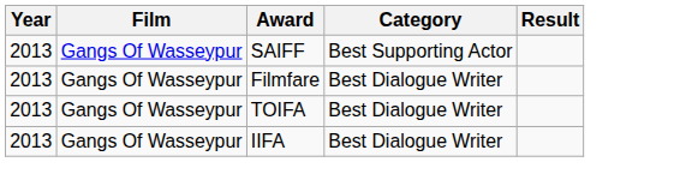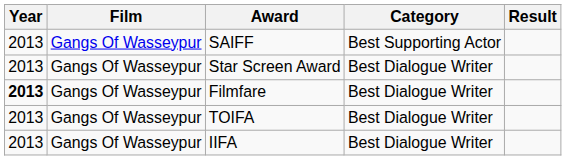+ row: 2013 | Gangs Of Wasseypur | Star Screen Award | Best Dialogue Writer
Filmfare | Year: normal -> bold
